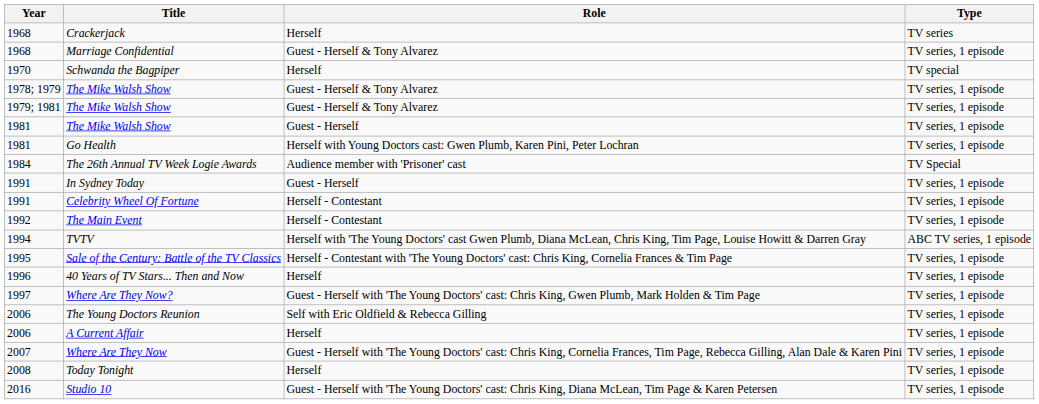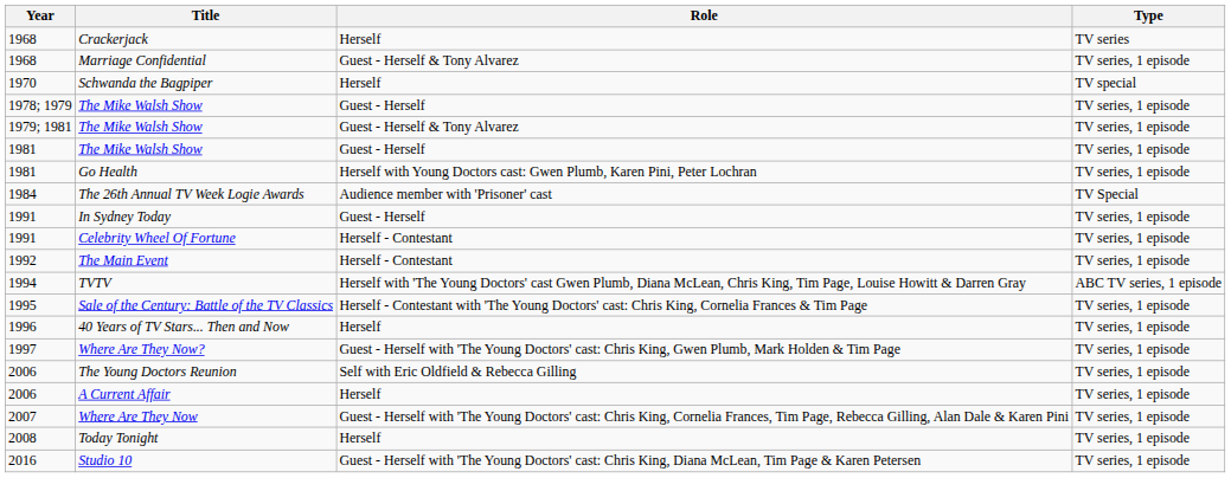1978; 1979 / The Mike Walsh Show | Role: Guest - Herself & Tony Alvarez -> Guest - Herself
